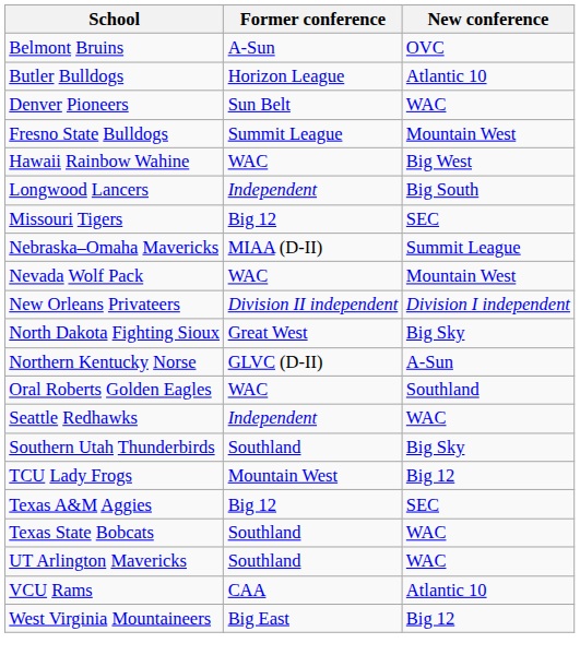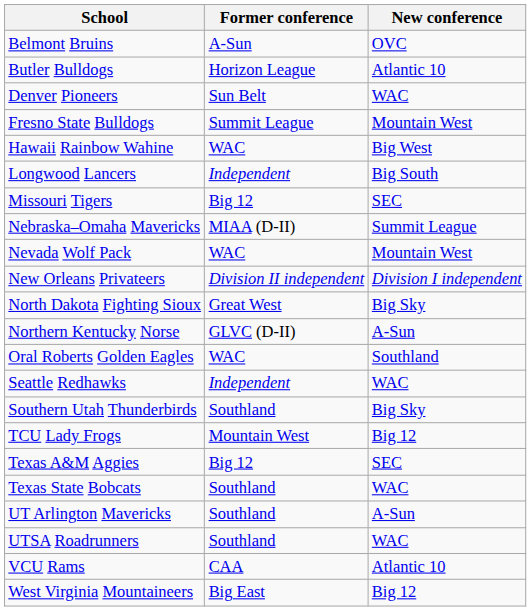UT Arlington Mavericks | New conference: WAC -> A-Sun
+ row: UTSA Roadrunners | Southland | WAC
